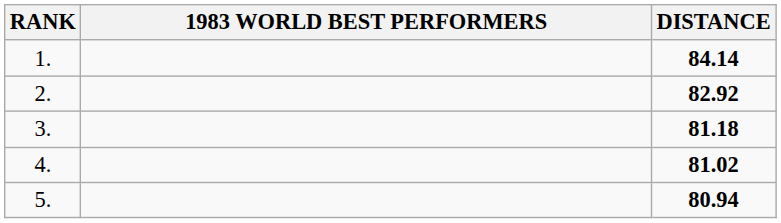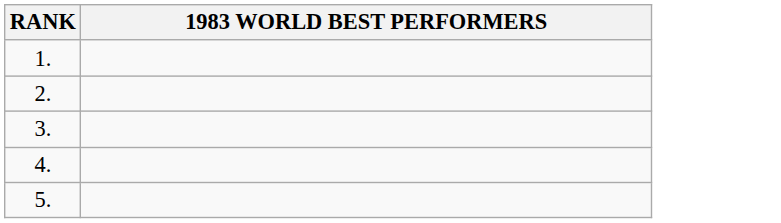- column: DISTANCE | 84.14 | 82.92 | 81.18 | 81.02 | 80.94
